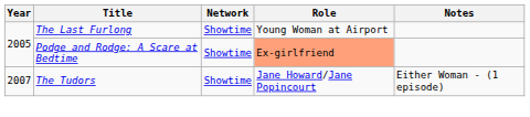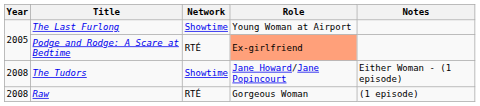Podge and Rodge: A Scare at Bedtime | Network: Showtime -> RTÉ
The Tudors | Year: 2007 -> 2008
+ row: 2008 | Raw | RTÉ | Gorgeous Woman | (1 episode)
